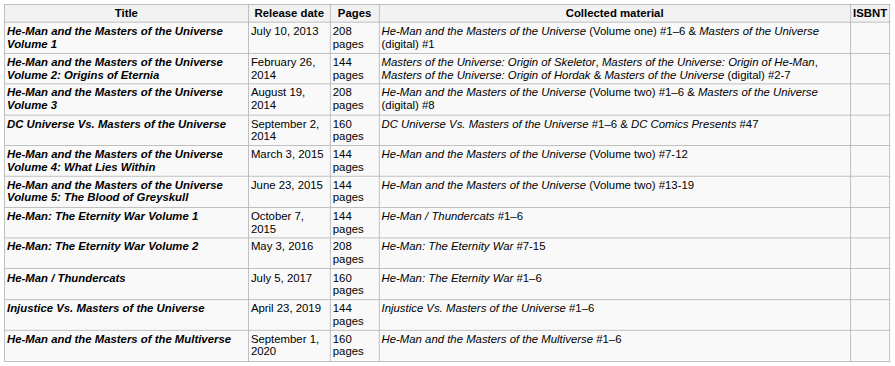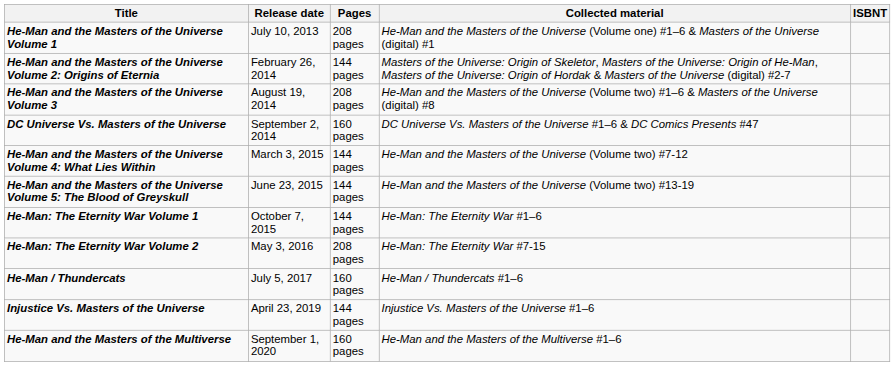He-Man: The Eternity War Volume 1 | Collected material: He-Man / Thundercats #1–6 -> He-Man: The Eternity War #1–6
He-Man / Thundercats | Collected material: He-Man: The Eternity War #1–6 -> He-Man / Thundercats #1–6
